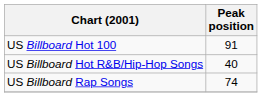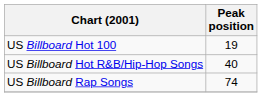US Billboard Hot 100 | Peak position: 91 -> 19
